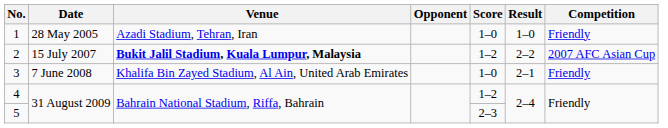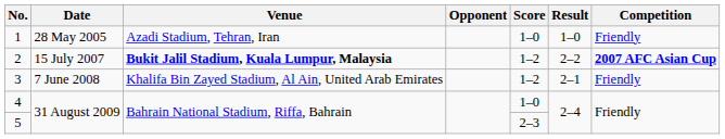2 | Competition: normal -> bold
3 | Score: 1–0 -> 1–2
4 | Score: 1–2 -> 1–0
